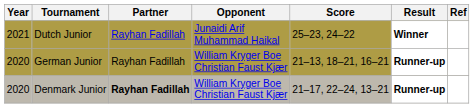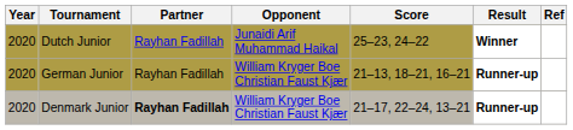Dutch Junior | Year: 2021 -> 2020
